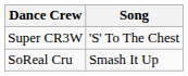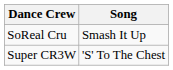rows swapped: Super CR3W <-> SoReal Cru
